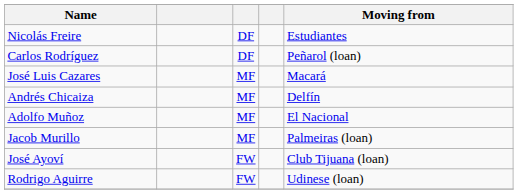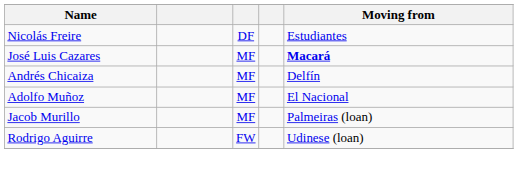- row: Carlos Rodríguez | DF | Peñarol (loan)
José Luis Cazares | Moving from: normal -> bold
- row: José Ayoví | FW | Club Tijuana (loan)
